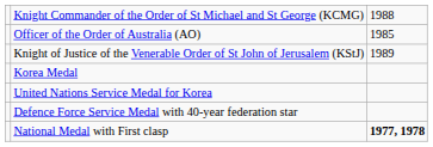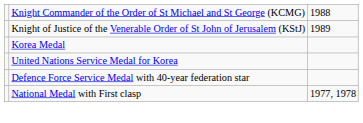- row: Officer of the Order of Australia (AO) | 1985
National Medal with First clasp | column 3: bold -> normal
